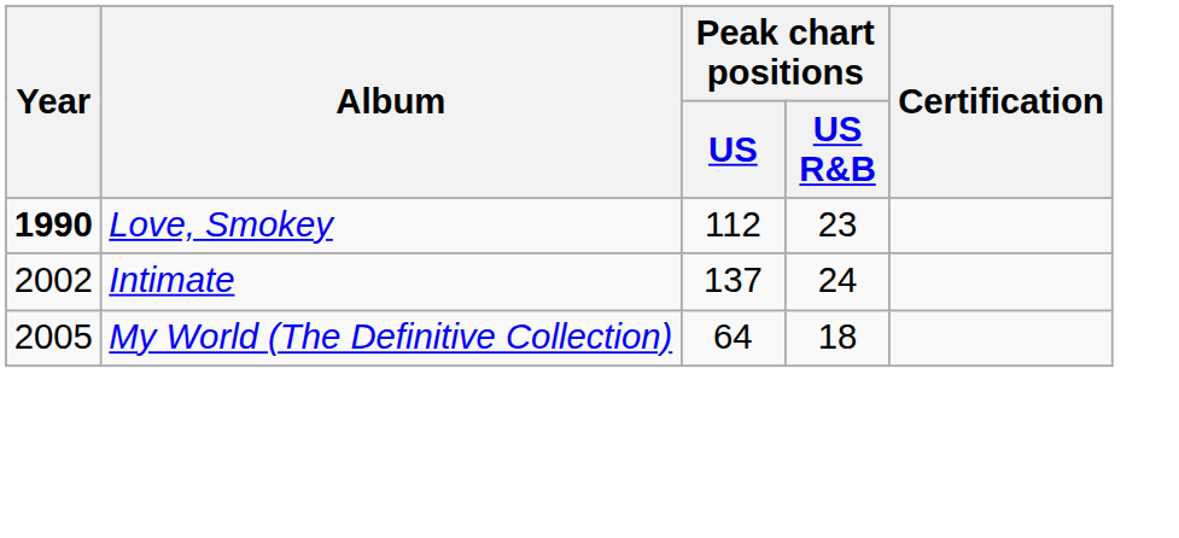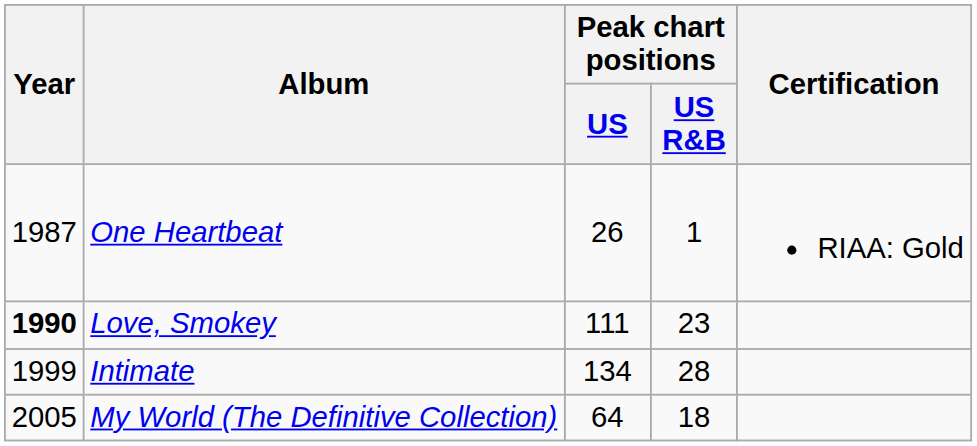+ row: 1987 | One Heartbeat | 26 | 1 | RIAA: Gold
Love, Smokey | Peak chart positions / US: 112 -> 111
Intimate | Year: 2002 -> 1999
Intimate | Peak chart positions / US: 137 -> 134
Intimate | Peak chart positions / US R&B: 24 -> 28
